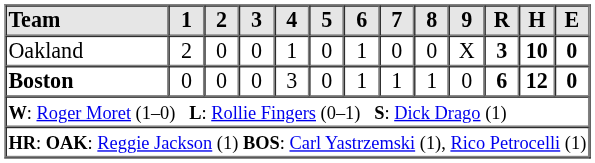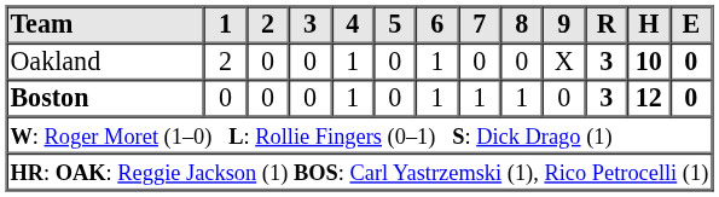Boston | 4: 3 -> 1
Boston | R: 6 -> 3
